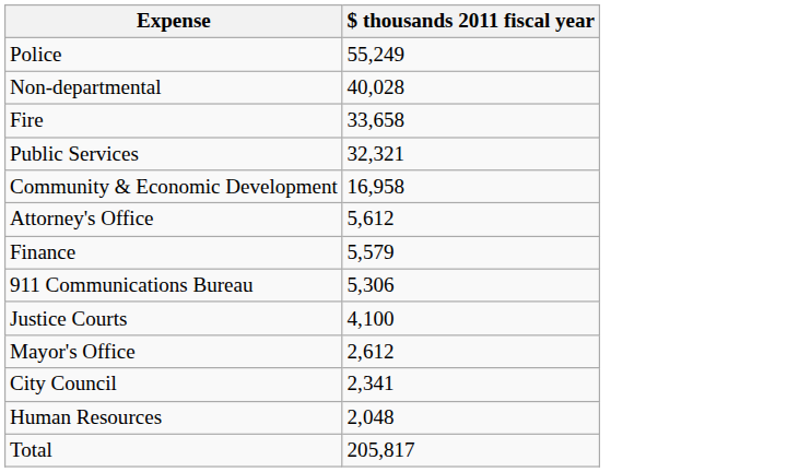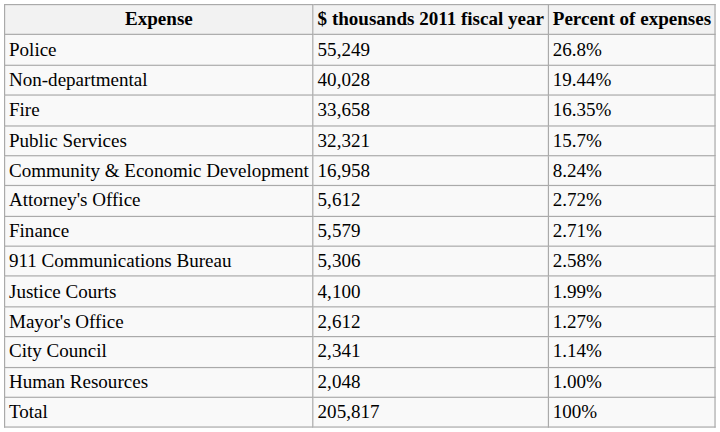+ column: Percent of expenses | 26.8% | 19.44% | 16.35% | 15.7% | 8.24% | 2.72% | 2.71% | 2.58% | 1.99% | 1.27% | 1.14% | 1.00% | 100%
